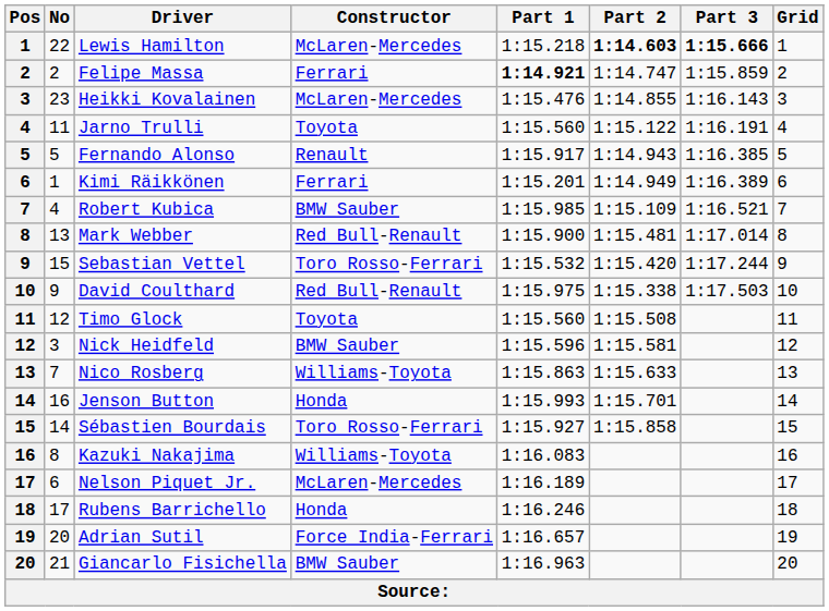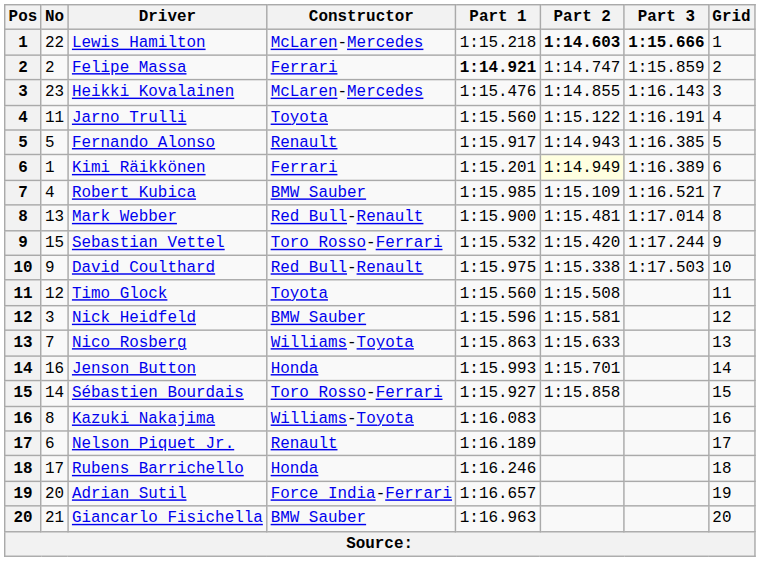Kimi Räikkönen | Part 2: no background -> lightyellow background
Nelson Piquet Jr. | Constructor: McLaren-Mercedes -> Renault
